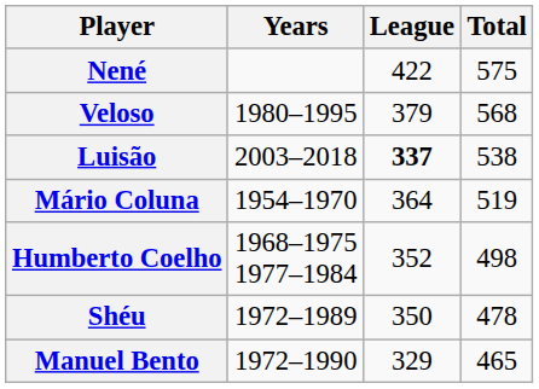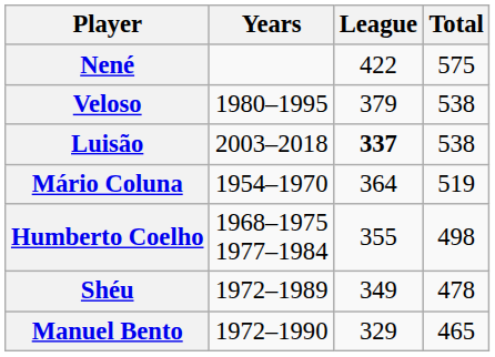Veloso | Total: 568 -> 538
Humberto Coelho | League: 352 -> 355
Shéu | League: 350 -> 349
